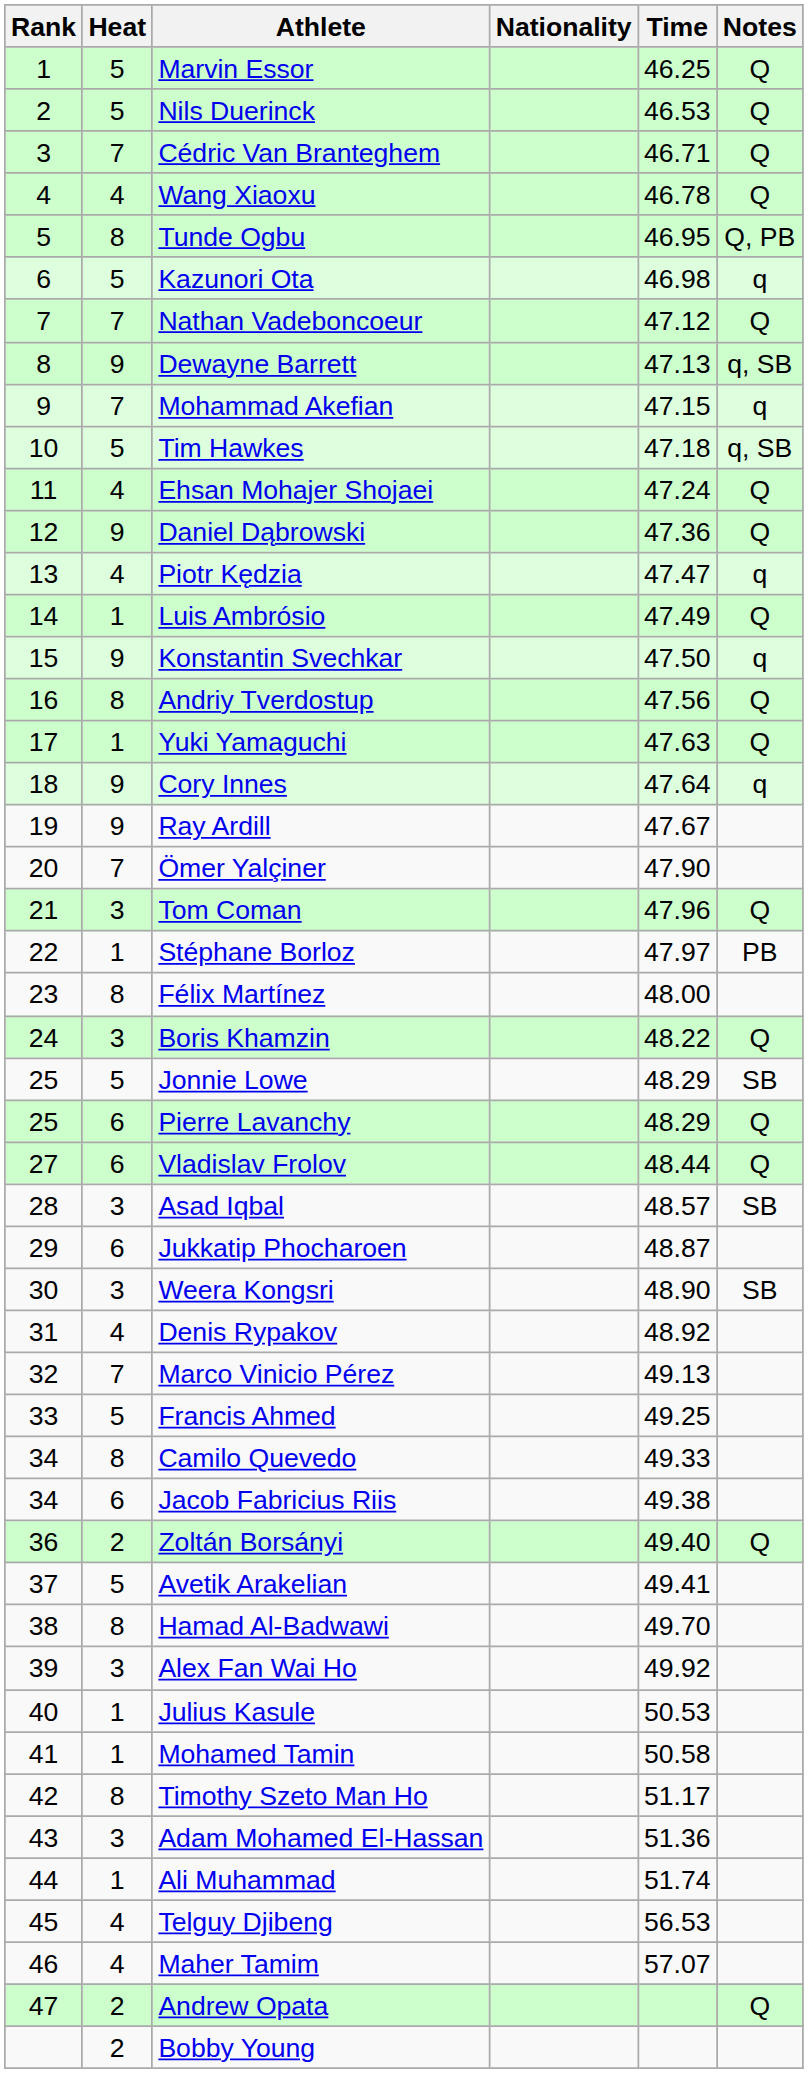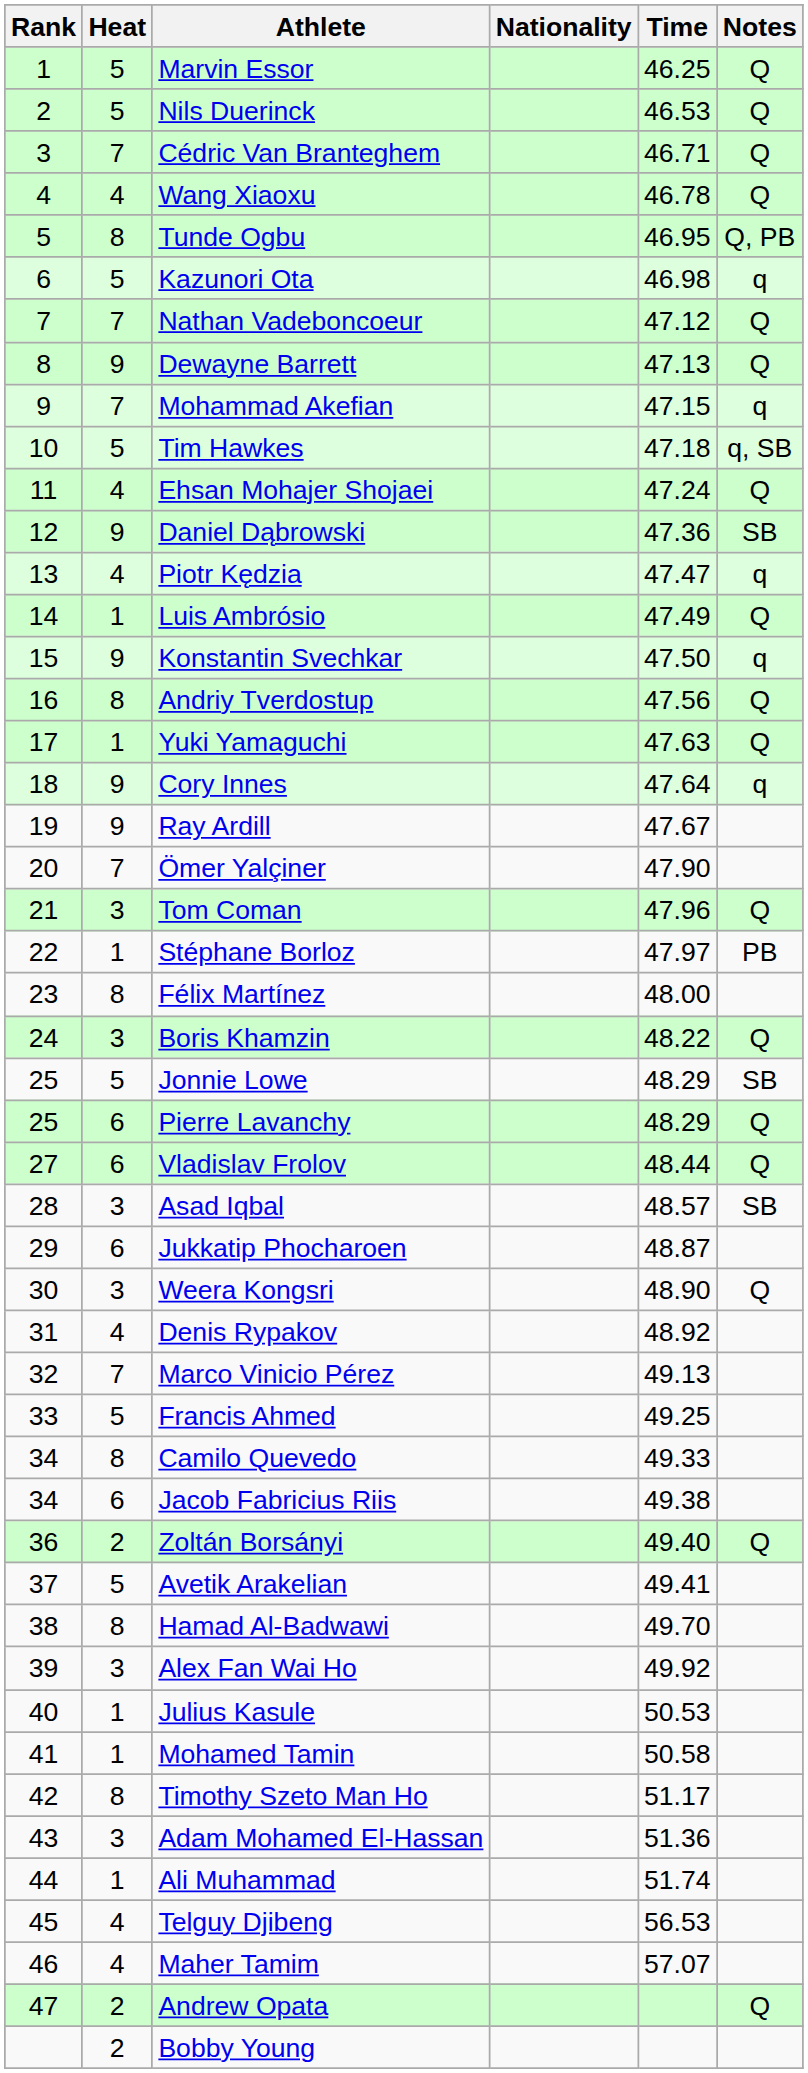Dewayne Barrett | Notes: q, SB -> Q
Daniel Dąbrowski | Notes: Q -> SB
Weera Kongsri | Notes: SB -> Q
